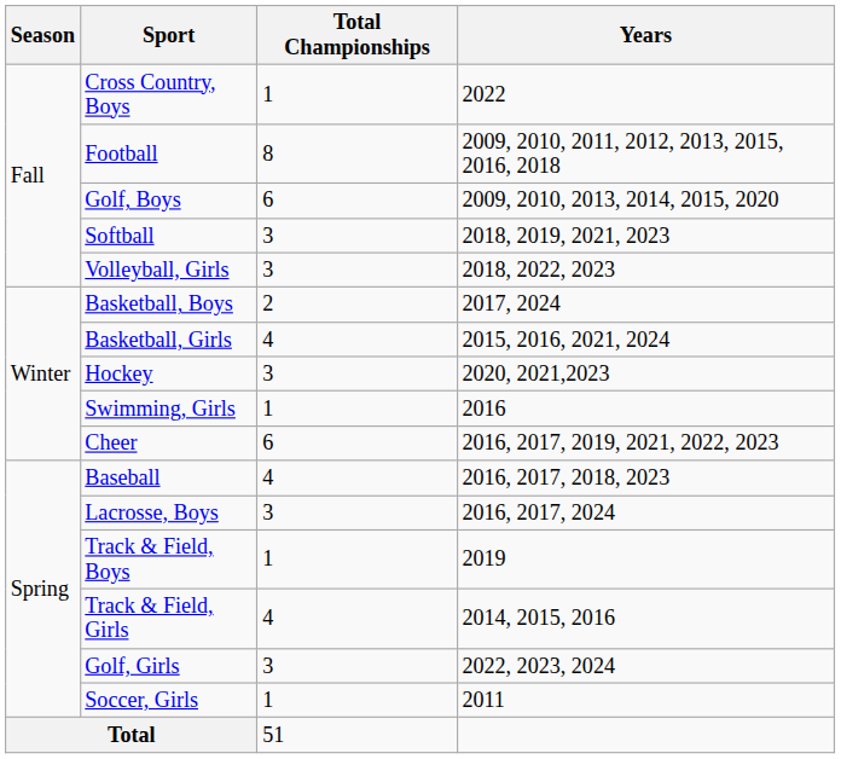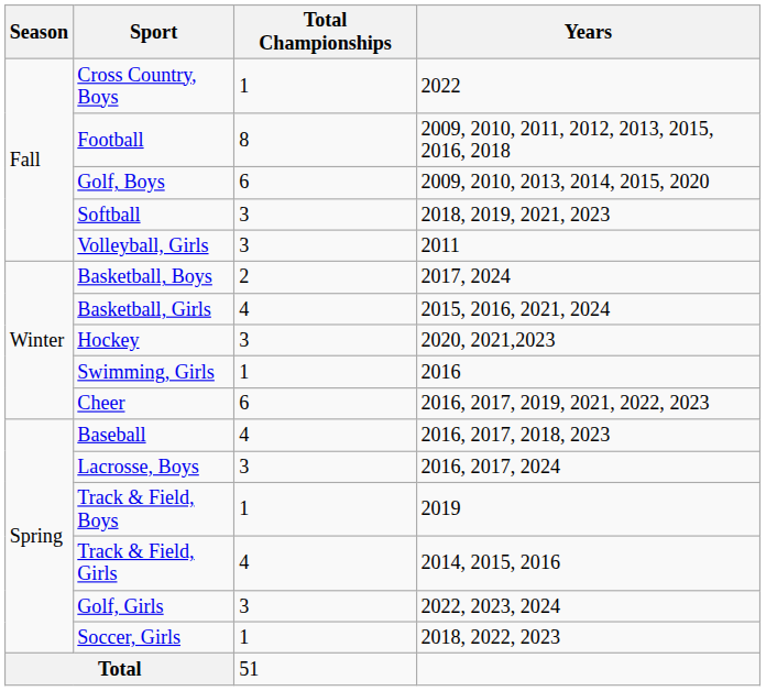Volleyball, Girls | Years: 2018, 2022, 2023 -> 2011
Soccer, Girls | Years: 2011 -> 2018, 2022, 2023
